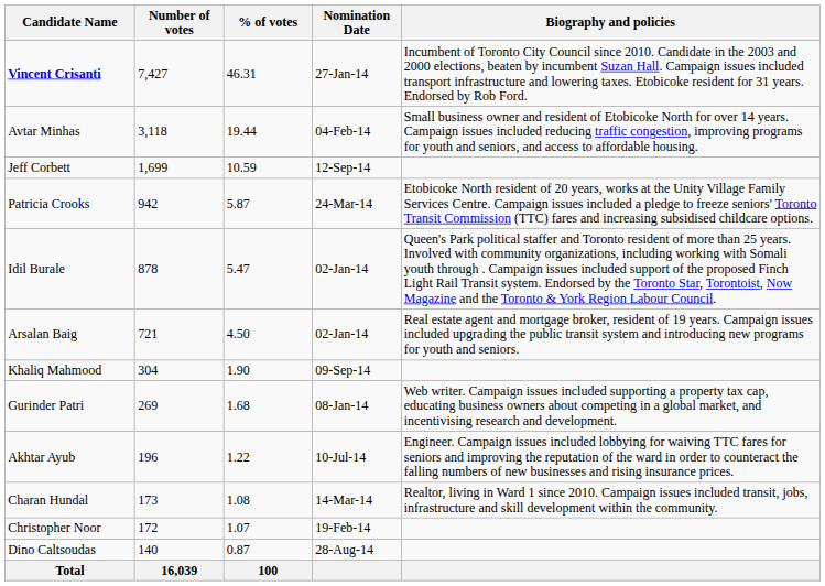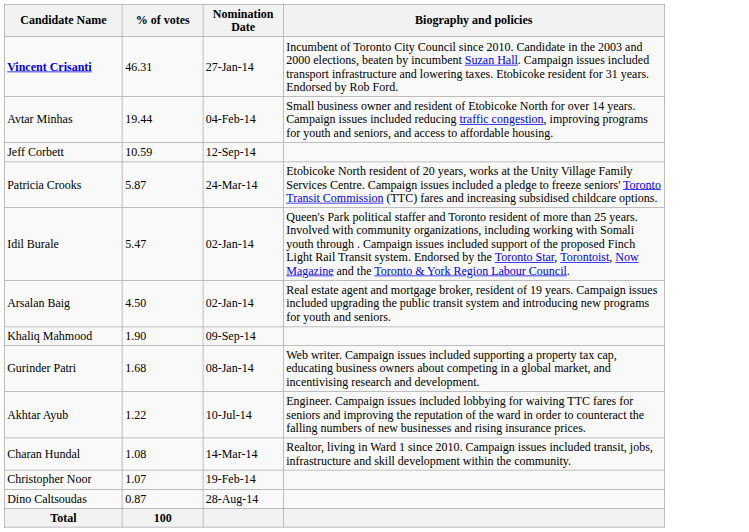- column: Number of votes | 7,427 | 3,118 | 1,699 | 942 | 878 | 721 | 304 | 269 | 196 | 173 | 172 | 140 | 16,039
